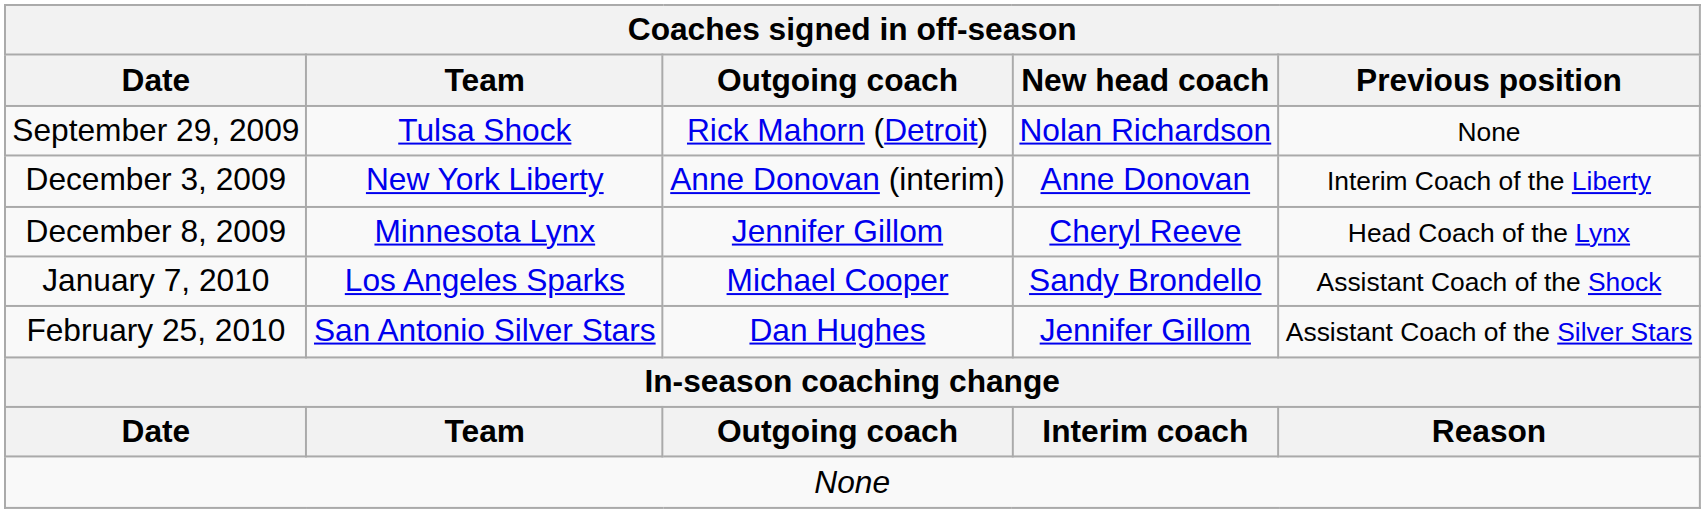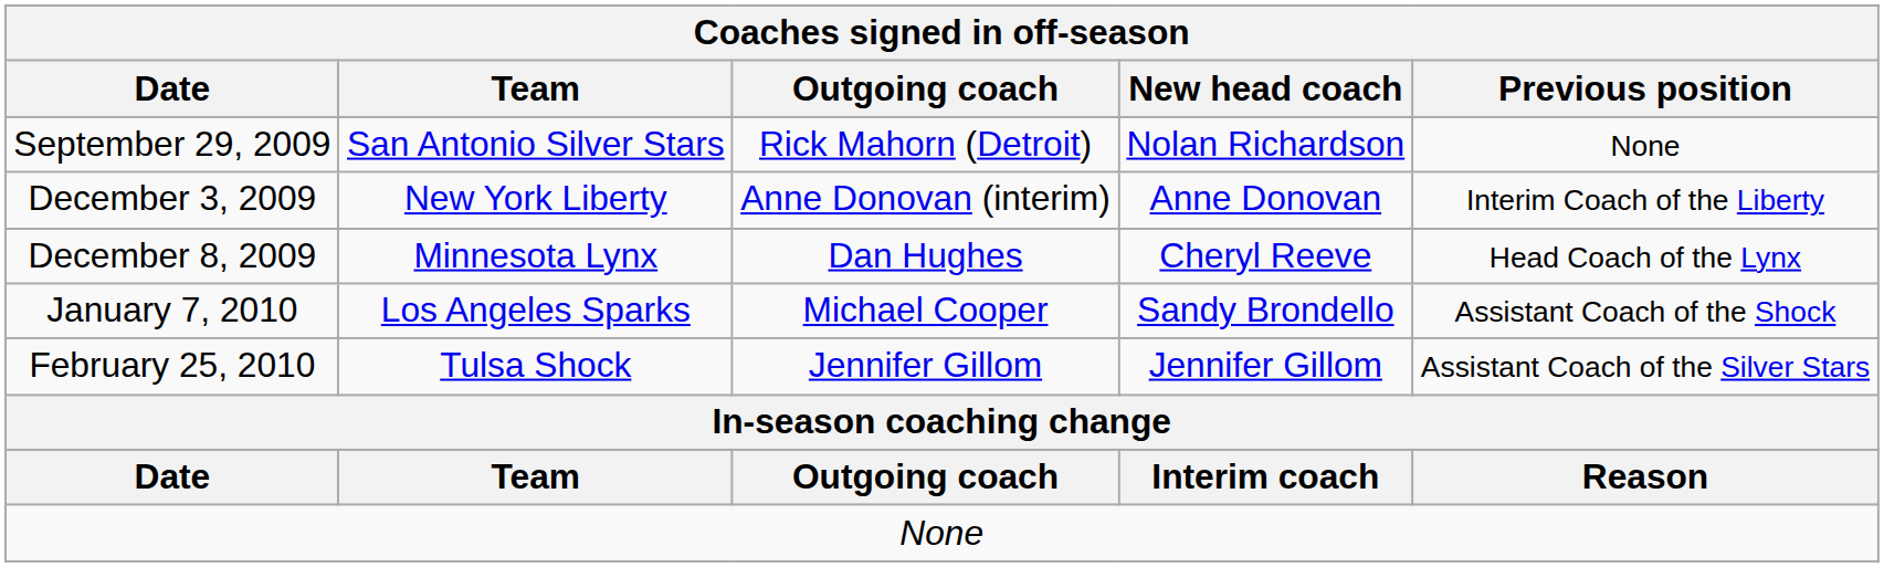September 29, 2009 | Team: Tulsa Shock -> San Antonio Silver Stars
December 8, 2009 | Outgoing coach: Jennifer Gillom -> Dan Hughes
February 25, 2010 | Team: San Antonio Silver Stars -> Tulsa Shock
February 25, 2010 | Outgoing coach: Dan Hughes -> Jennifer Gillom
